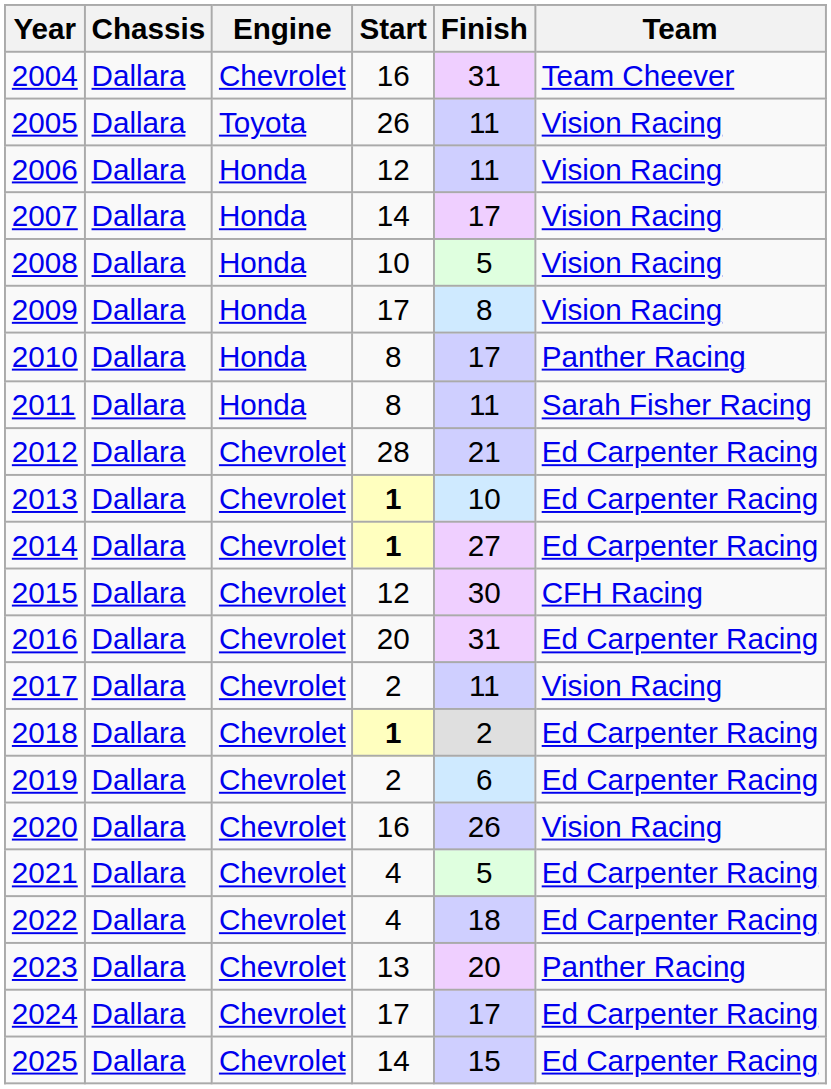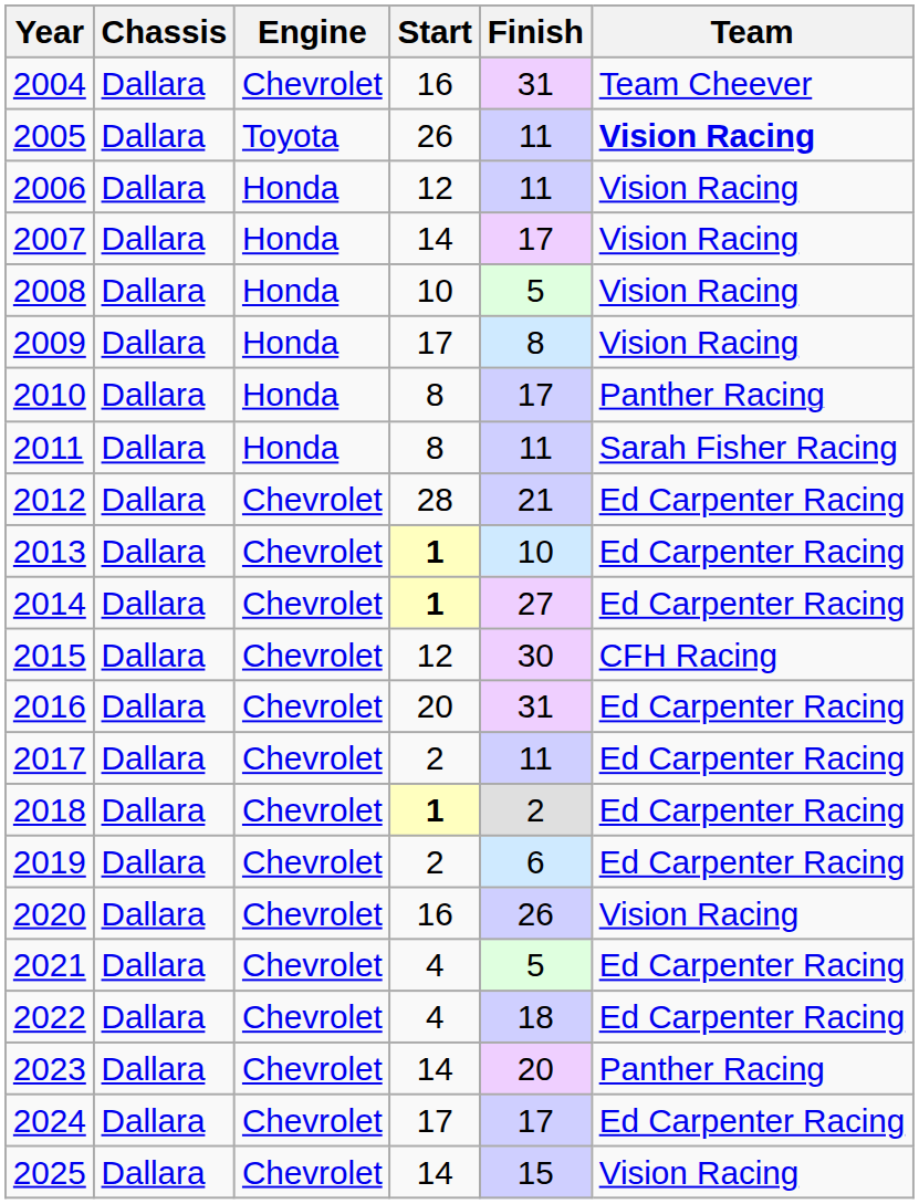2005 | Team: normal -> bold
2017 | Team: Vision Racing -> Ed Carpenter Racing
2023 | Start: 13 -> 14
2025 | Team: Ed Carpenter Racing -> Vision Racing
